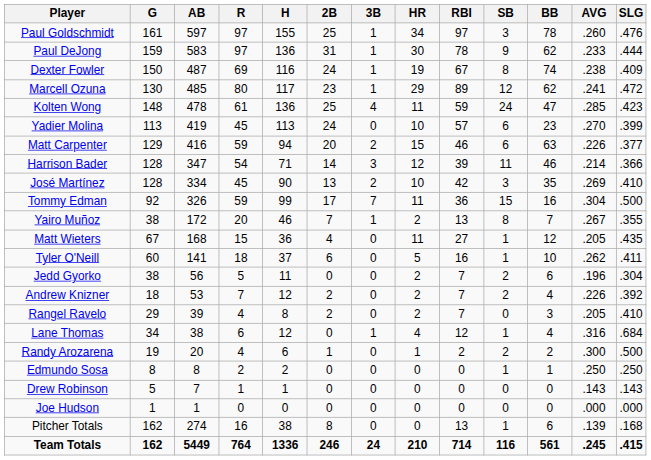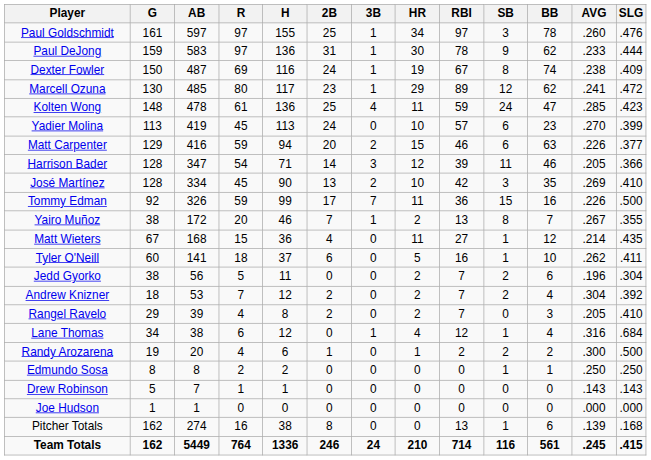Harrison Bader | AVG: .214 -> .205
Tommy Edman | AVG: .304 -> .226
Matt Wieters | AVG: .205 -> .214
Andrew Knizner | AVG: .226 -> .304
